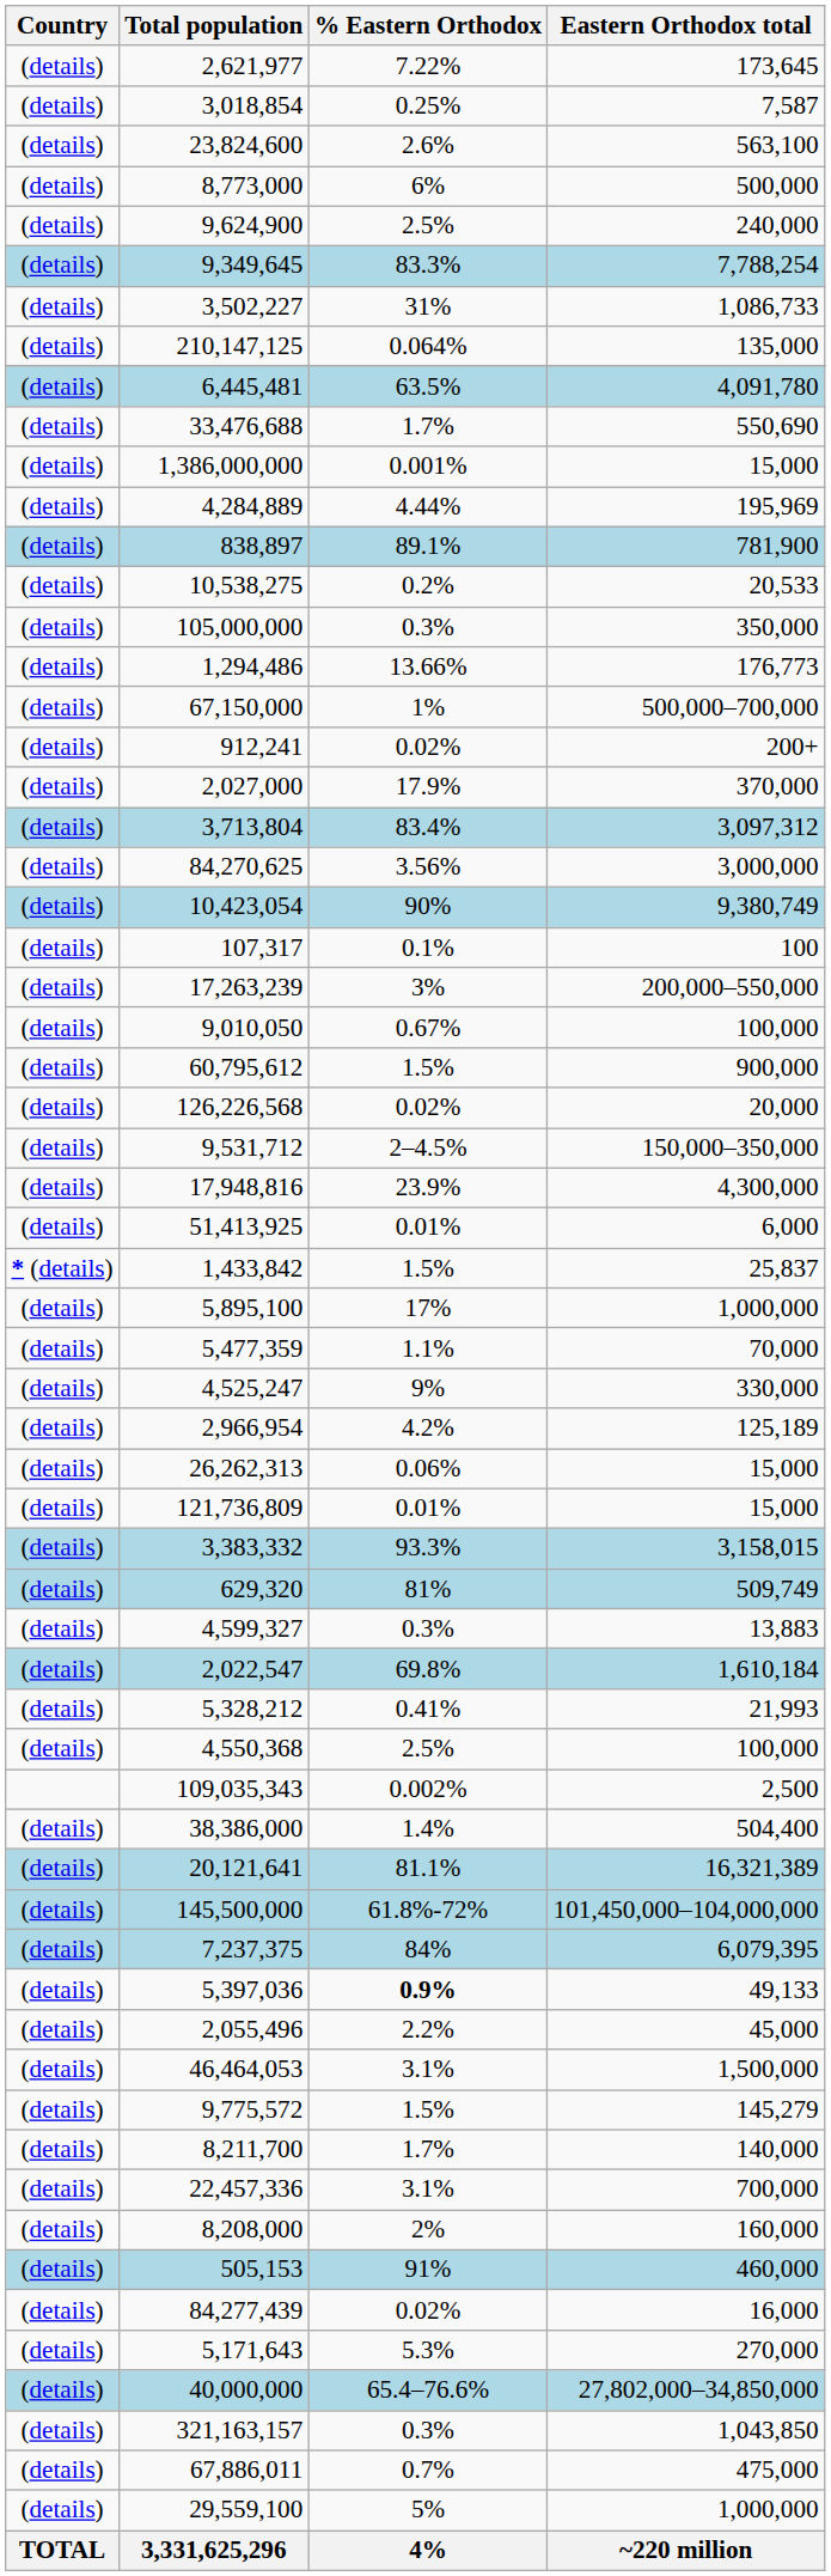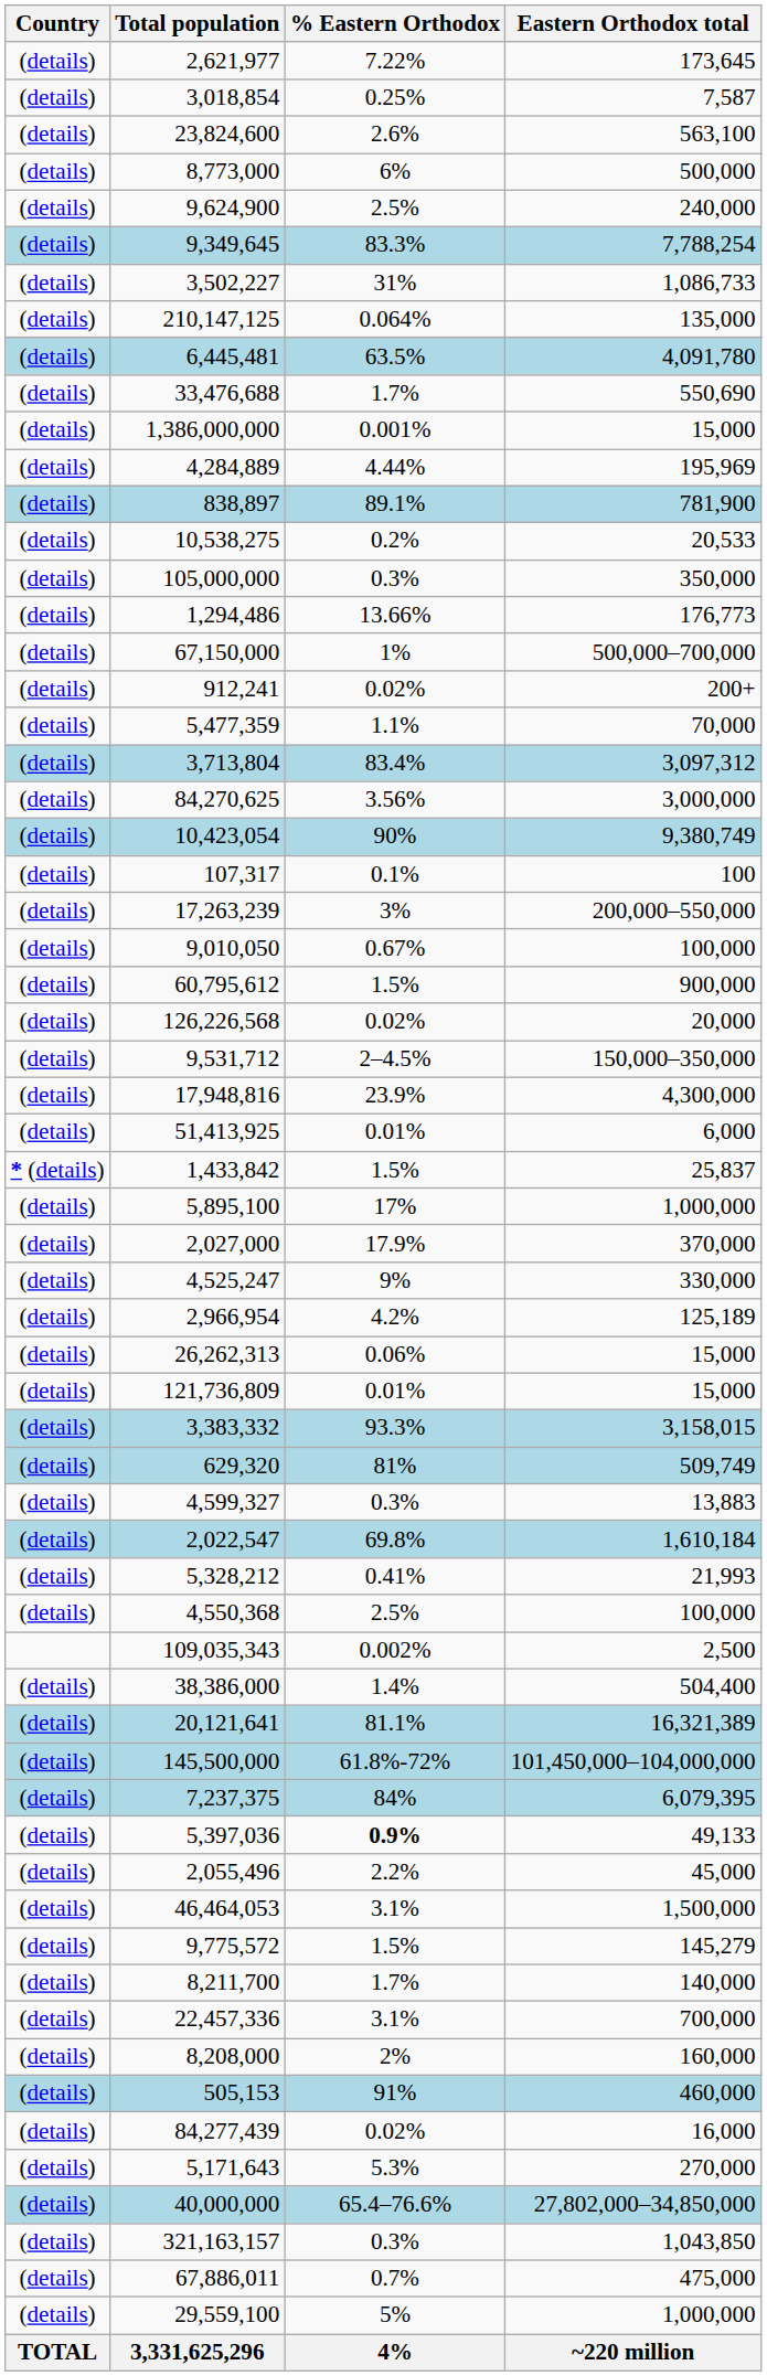rows swapped: 5,477,359 <-> 2,027,000
